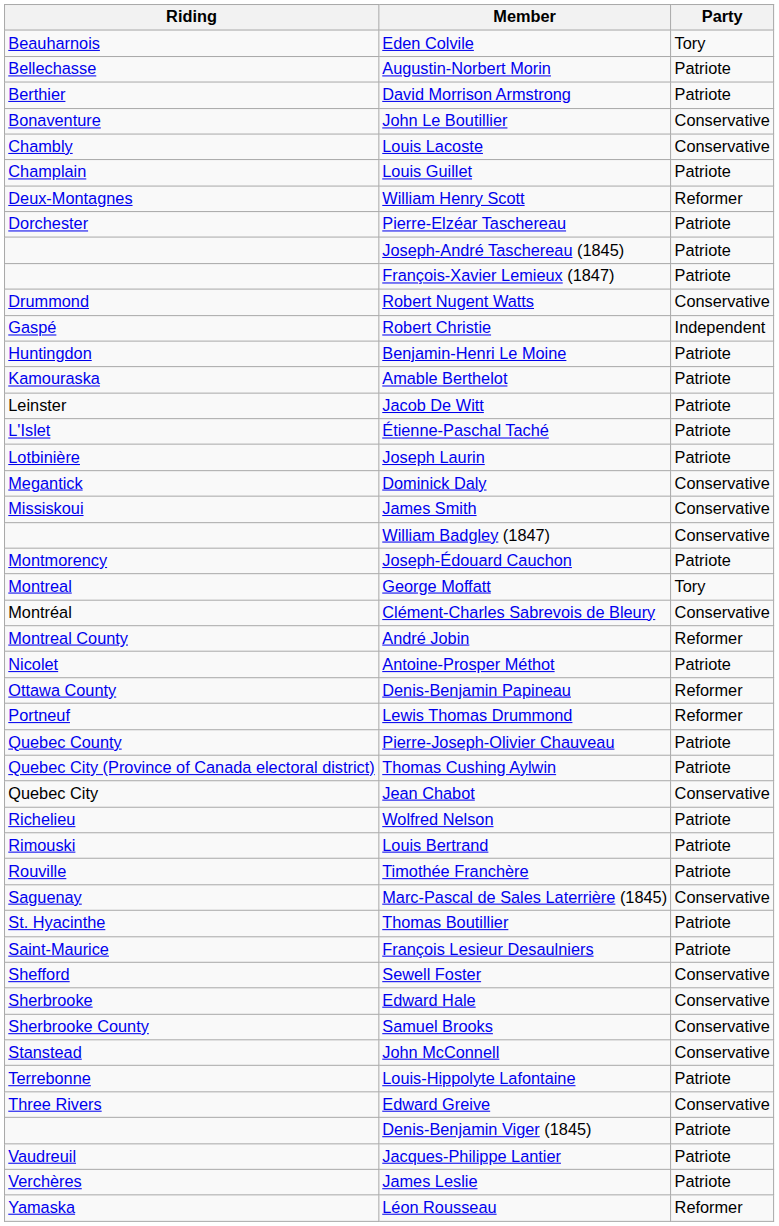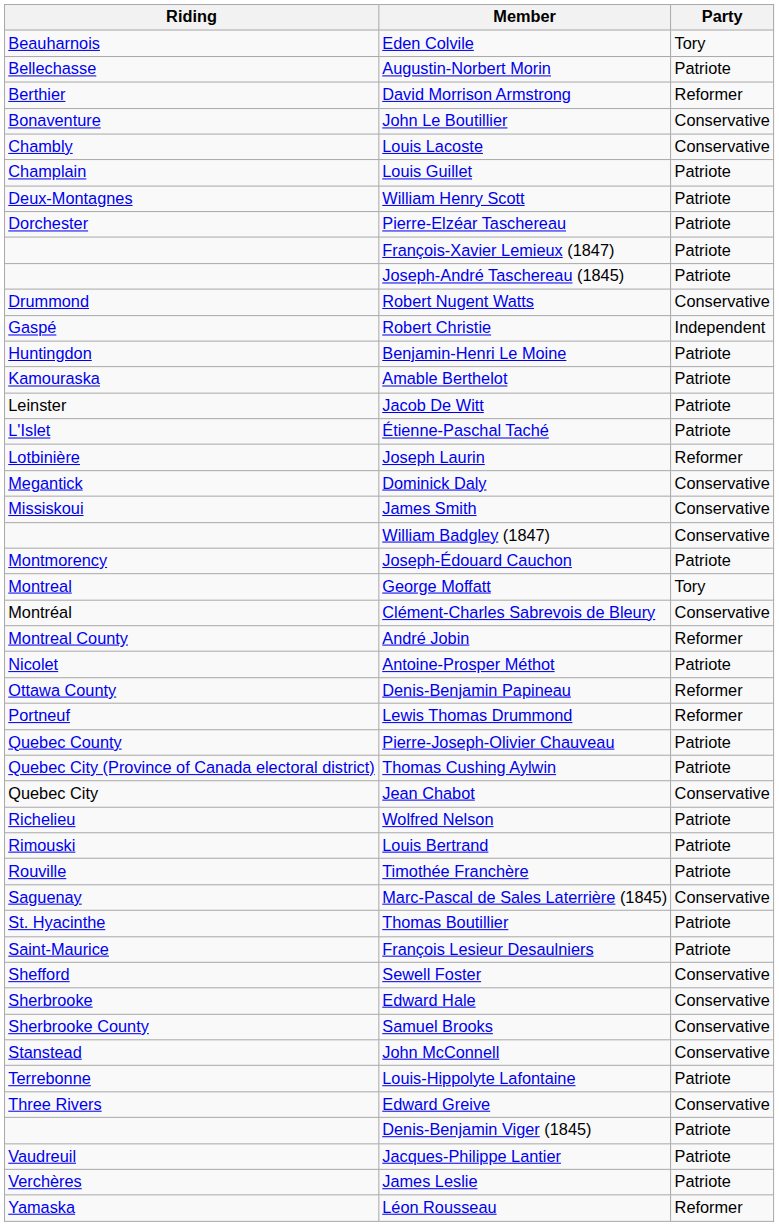David Morrison Armstrong | Party: Patriote -> Reformer
William Henry Scott | Party: Reformer -> Patriote
rows swapped: Joseph-André Taschereau (1845) <-> François-Xavier Lemieux (1847)
Joseph Laurin | Party: Patriote -> Reformer
